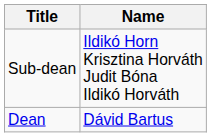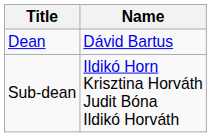rows swapped: Dean <-> Sub-dean
